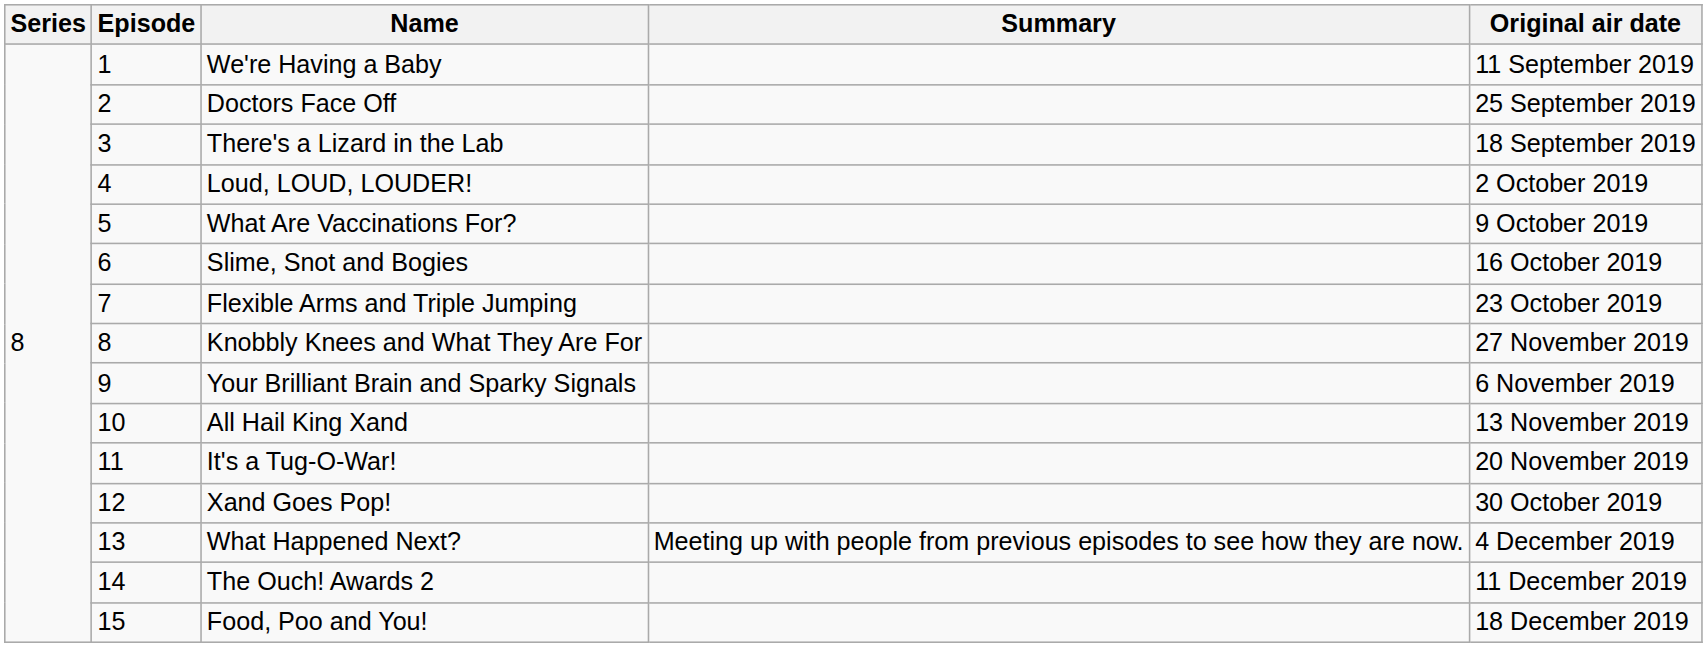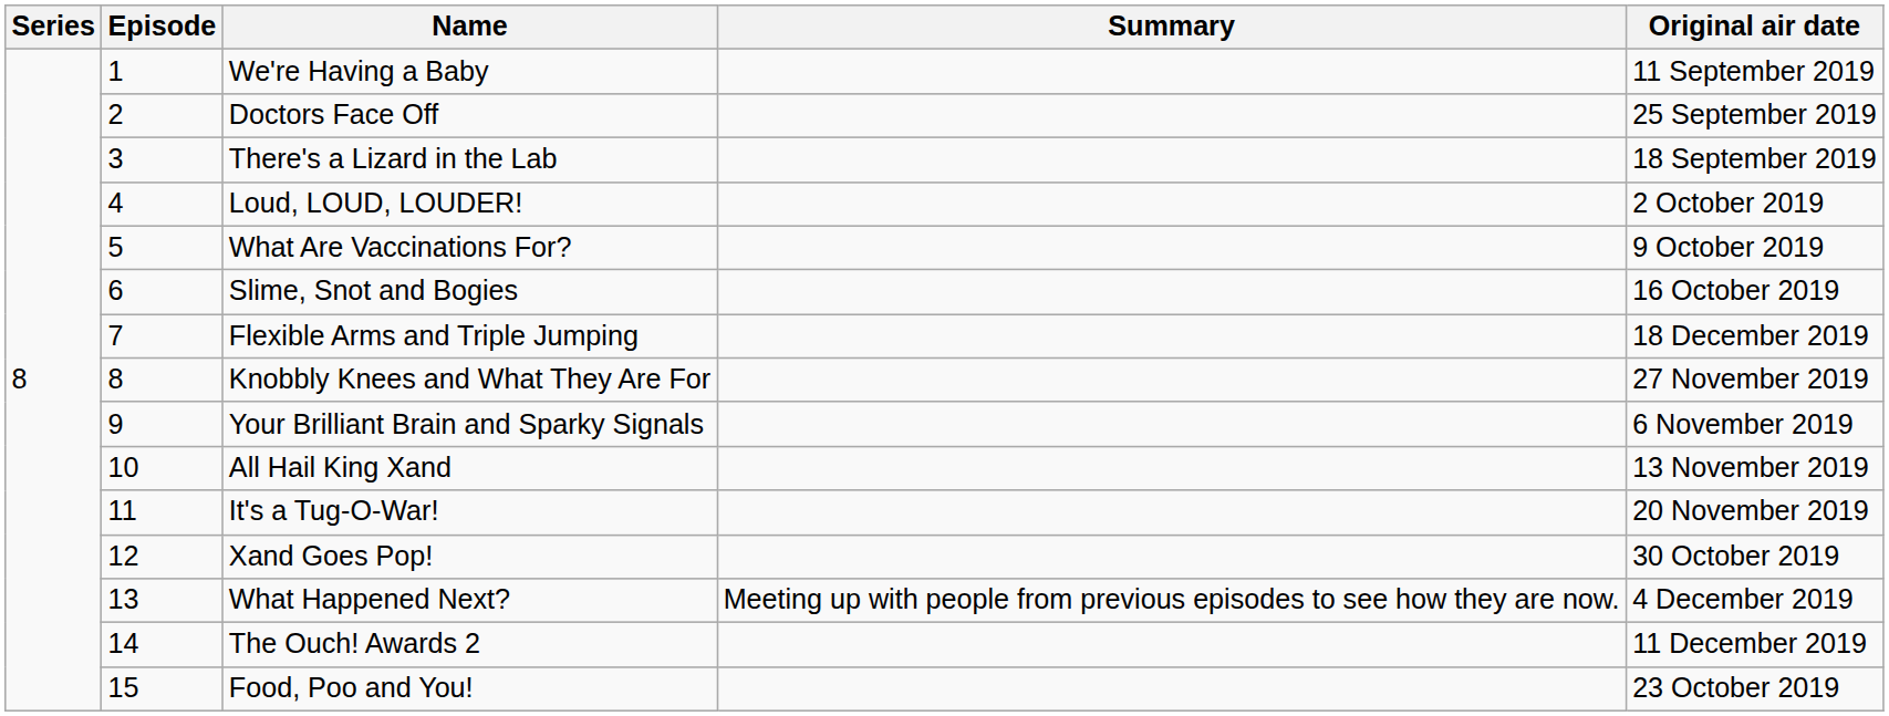Flexible Arms and Triple Jumping | Original air date: 23 October 2019 -> 18 December 2019
Food, Poo and You! | Original air date: 18 December 2019 -> 23 October 2019
